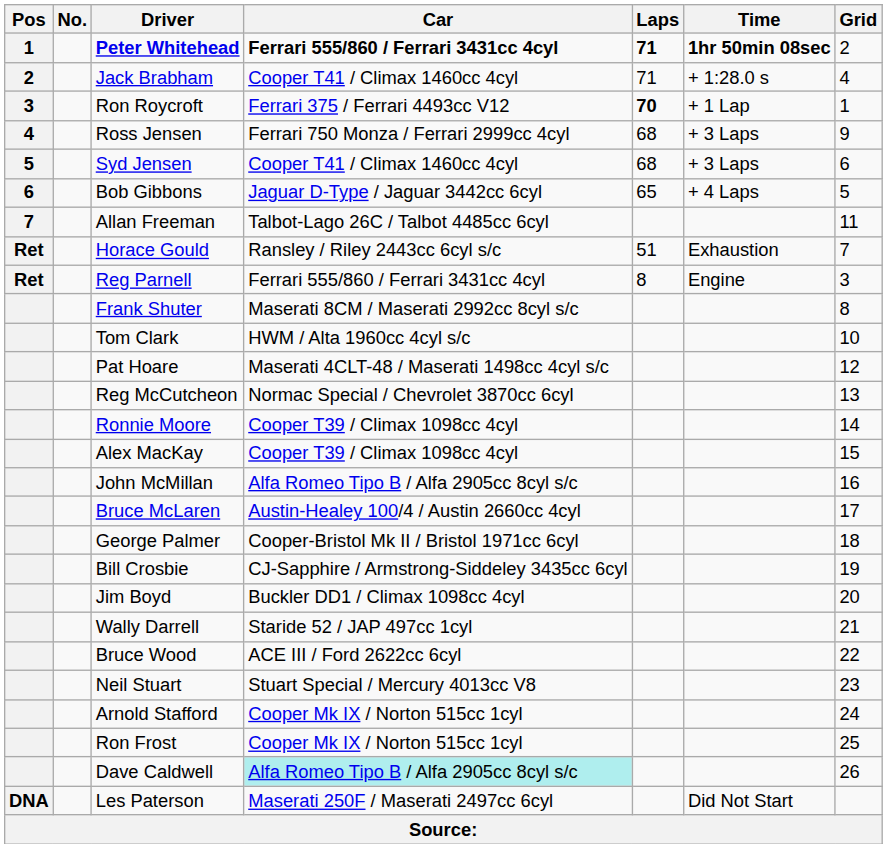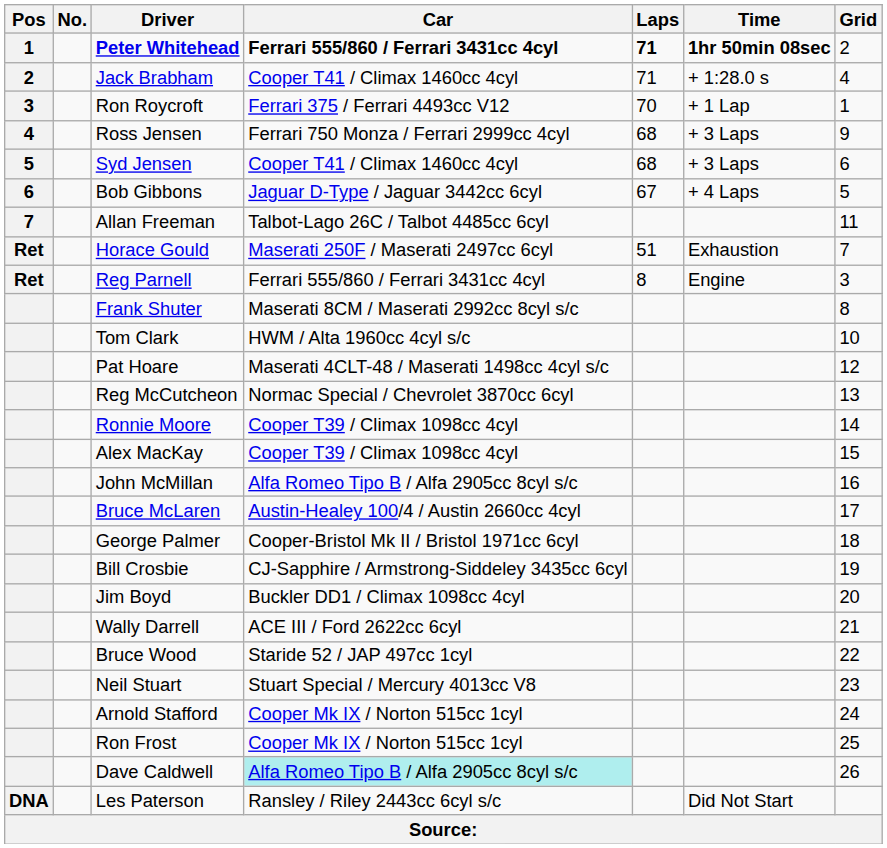Ron Roycroft | Laps: bold -> normal
Bob Gibbons | Laps: 65 -> 67
Horace Gould | Car: Ransley / Riley 2443cc 6cyl s/c -> Maserati 250F / Maserati 2497cc 6cyl
Wally Darrell | Car: Staride 52 / JAP 497cc 1cyl -> ACE III / Ford 2622cc 6cyl
Bruce Wood | Car: ACE III / Ford 2622cc 6cyl -> Staride 52 / JAP 497cc 1cyl
Les Paterson | Car: Maserati 250F / Maserati 2497cc 6cyl -> Ransley / Riley 2443cc 6cyl s/c
